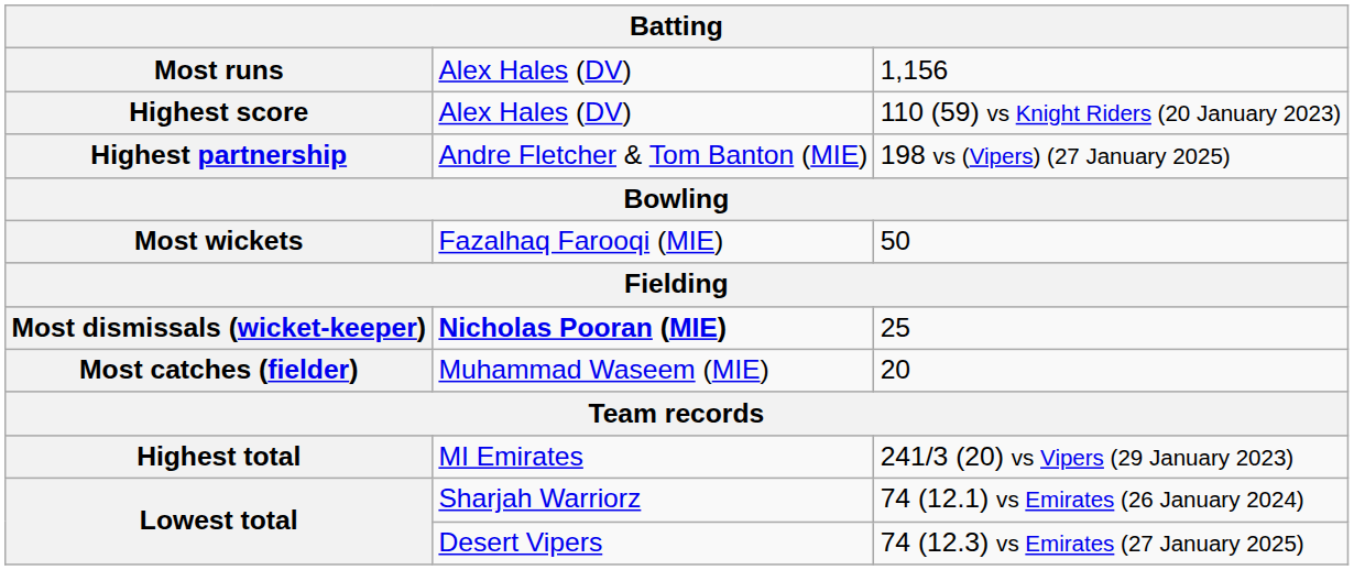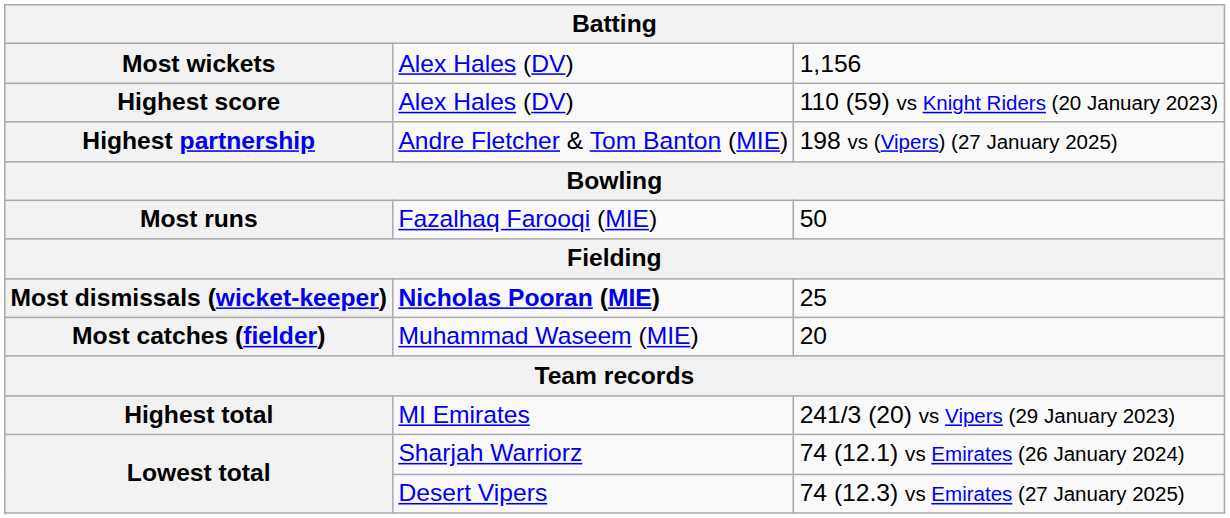1,156 | column 1: Most runs -> Most wickets
50 | column 1: Most wickets -> Most runs
